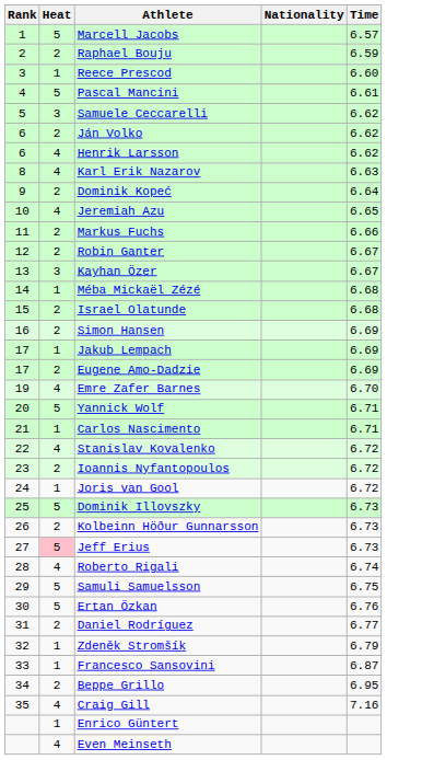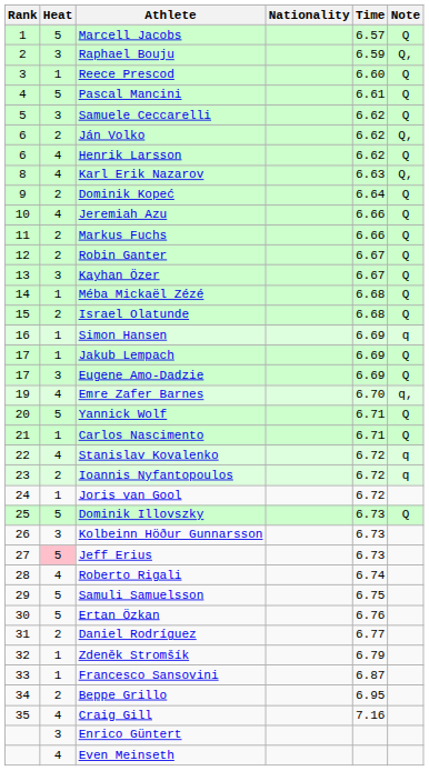+ column: Note | Q | Q, | Q | Q | Q | Q, | Q | Q, | Q | Q | Q | Q | Q | Q | Q | q | Q | Q | q, | Q | Q | q | q | Q
Raphael Bouju | Heat: 2 -> 3
Jeremiah Azu | Time: 6.65 -> 6.66
Simon Hansen | Heat: 2 -> 1
Eugene Amo-Dadzie | Heat: 2 -> 3
Kolbeinn Höður Gunnarsson | Heat: 2 -> 3
Enrico Güntert | Heat: 1 -> 3
